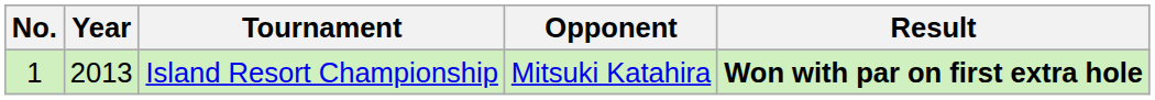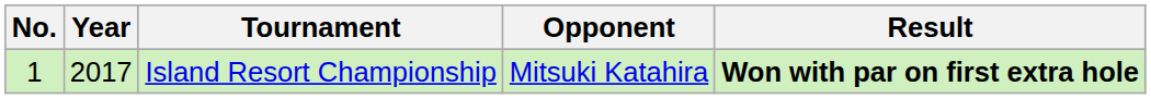Island Resort Championship | Year: 2013 -> 2017
